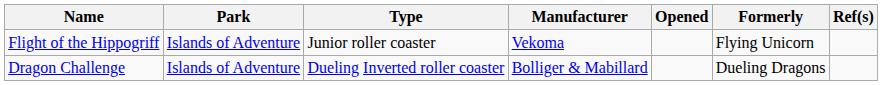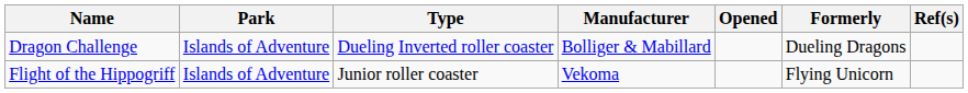rows swapped: Dragon Challenge <-> Flight of the Hippogriff
